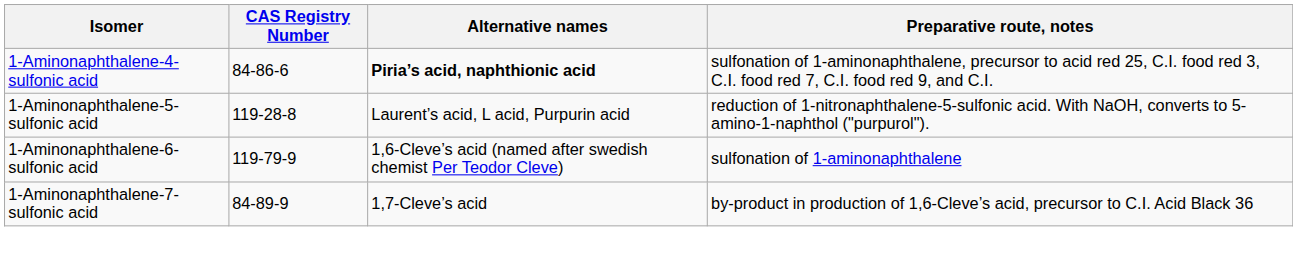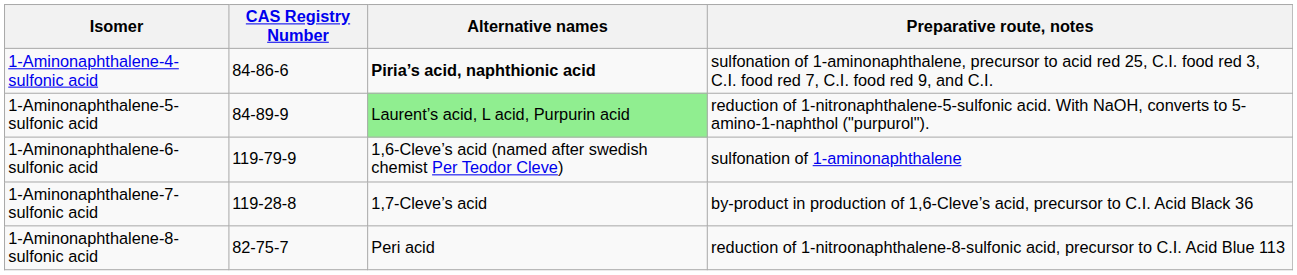1-Aminonaphthalene-5-sulfonic acid | CAS Registry Number: 119-28-8 -> 84-89-9
1-Aminonaphthalene-5-sulfonic acid | Alternative names: no background -> lightgreen background
1-Aminonaphthalene-7-sulfonic acid | CAS Registry Number: 84-89-9 -> 119-28-8
+ row: 1-Aminonaphthalene-8-sulfonic acid | 82-75-7 | Peri acid | reduction of 1-nitroonaphthalene-8-sulfonic acid, precursor to C.I. Acid Blue 113
